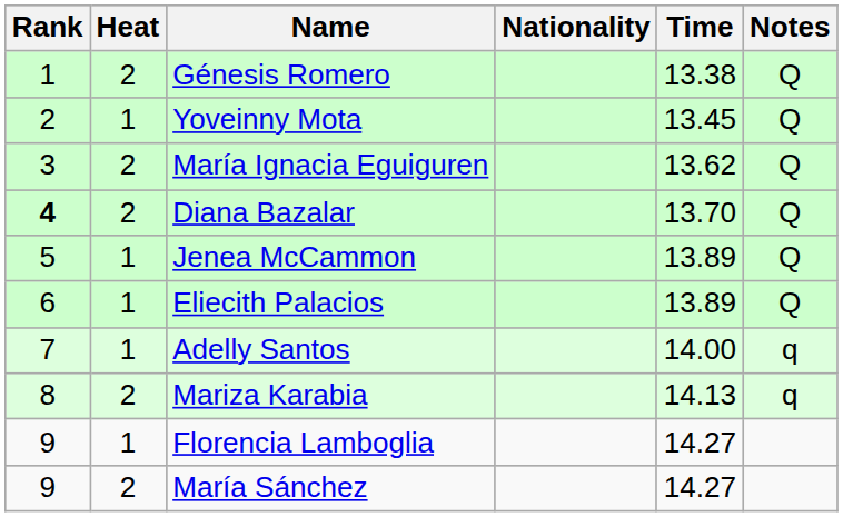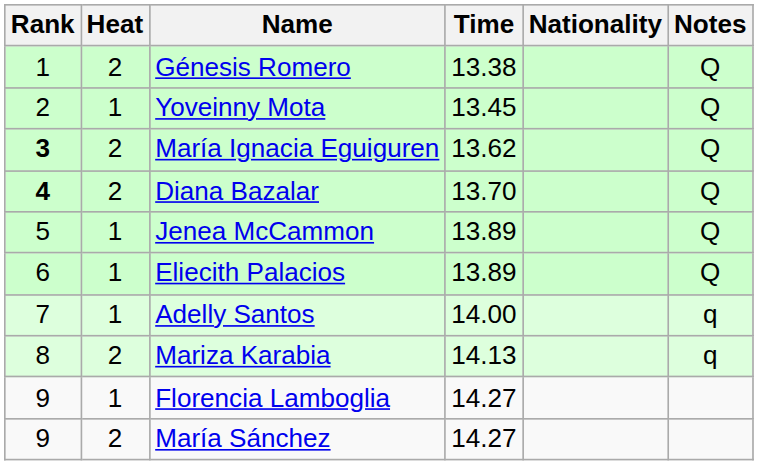columns swapped: Nationality <-> Time
María Ignacia Eguiguren | Rank: normal -> bold
